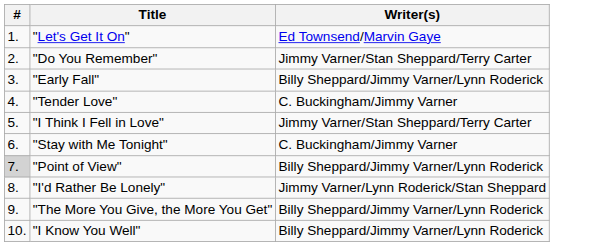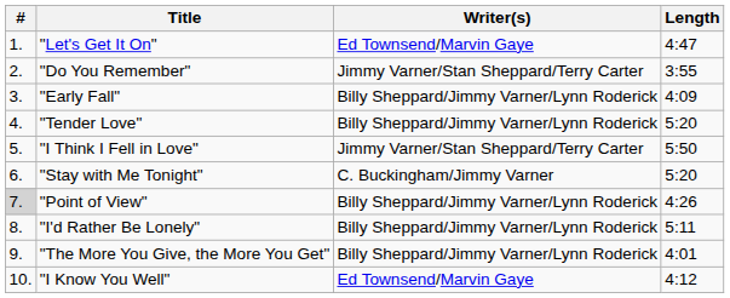+ column: Length | 4:47 | 3:55 | 4:09 | 5:20 | 5:50 | 5:20 | 4:26 | 5:11 | 4:01 | 4:12
"Tender Love" | Writer(s): C. Buckingham/Jimmy Varner -> Billy Sheppard/Jimmy Varner/Lynn Roderick
"I'd Rather Be Lonely" | Writer(s): Jimmy Varner/Lynn Roderick/Stan Sheppard -> Billy Sheppard/Jimmy Varner/Lynn Roderick
"I Know You Well" | Writer(s): Billy Sheppard/Jimmy Varner/Lynn Roderick -> Ed Townsend/Marvin Gaye
